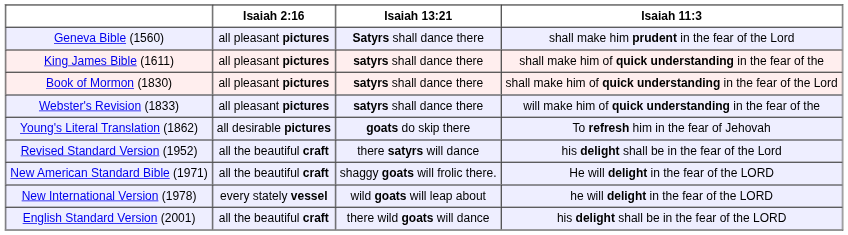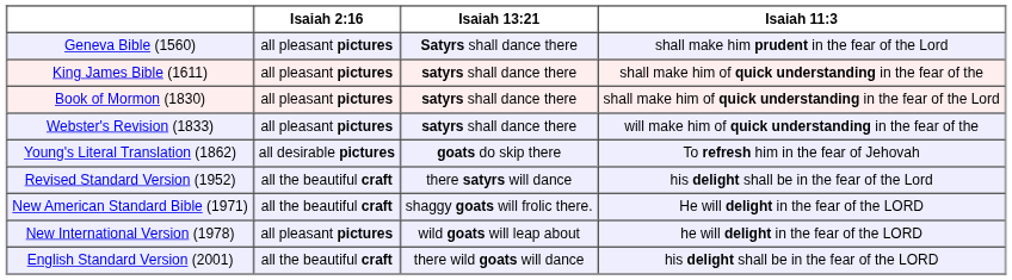New International Version (1978) | Isaiah 2:16: every stately vessel -> all pleasant pictures
